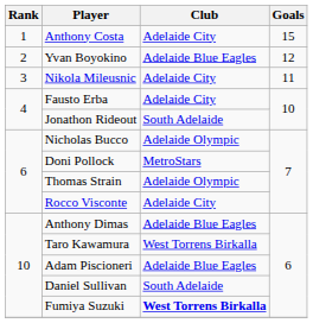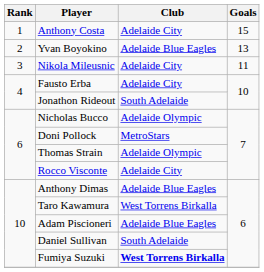Yvan Boyokino | Goals: 12 -> 13
